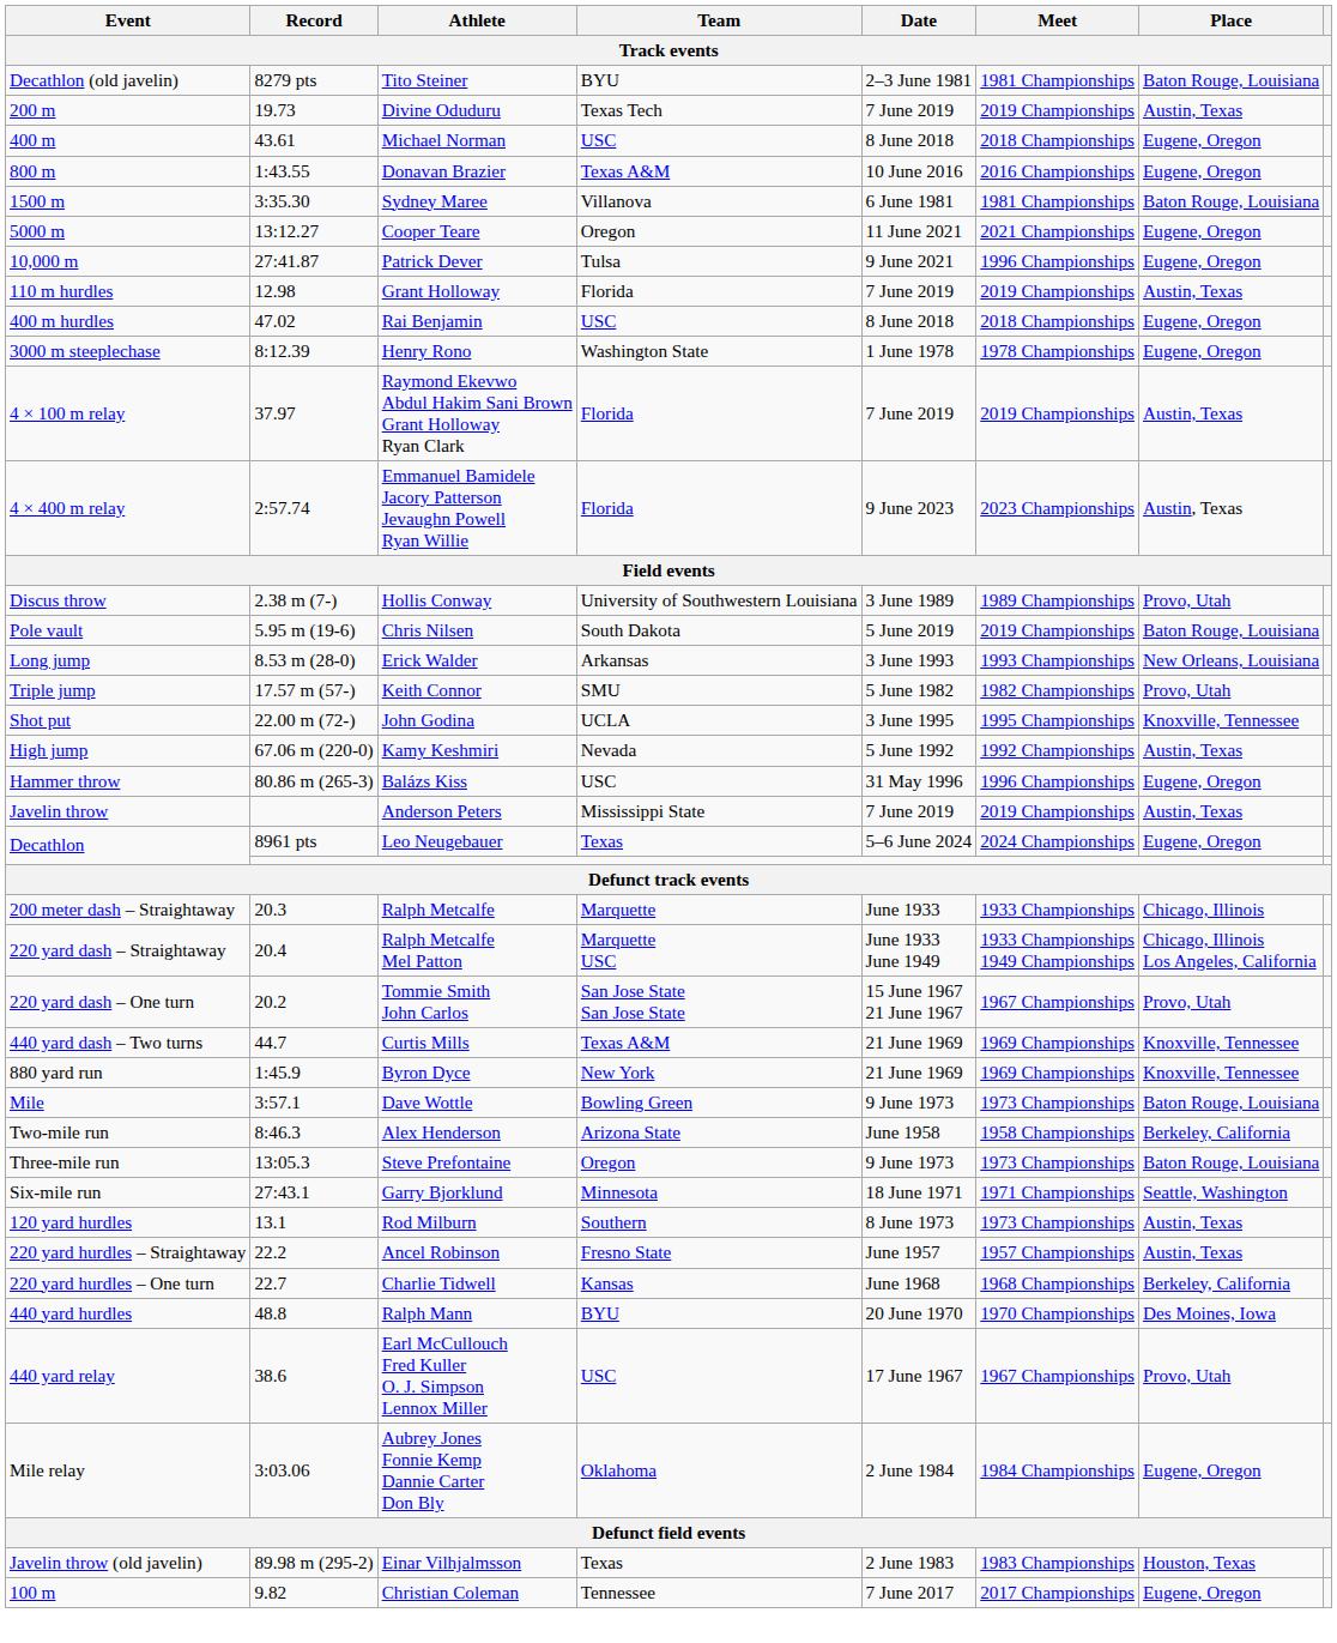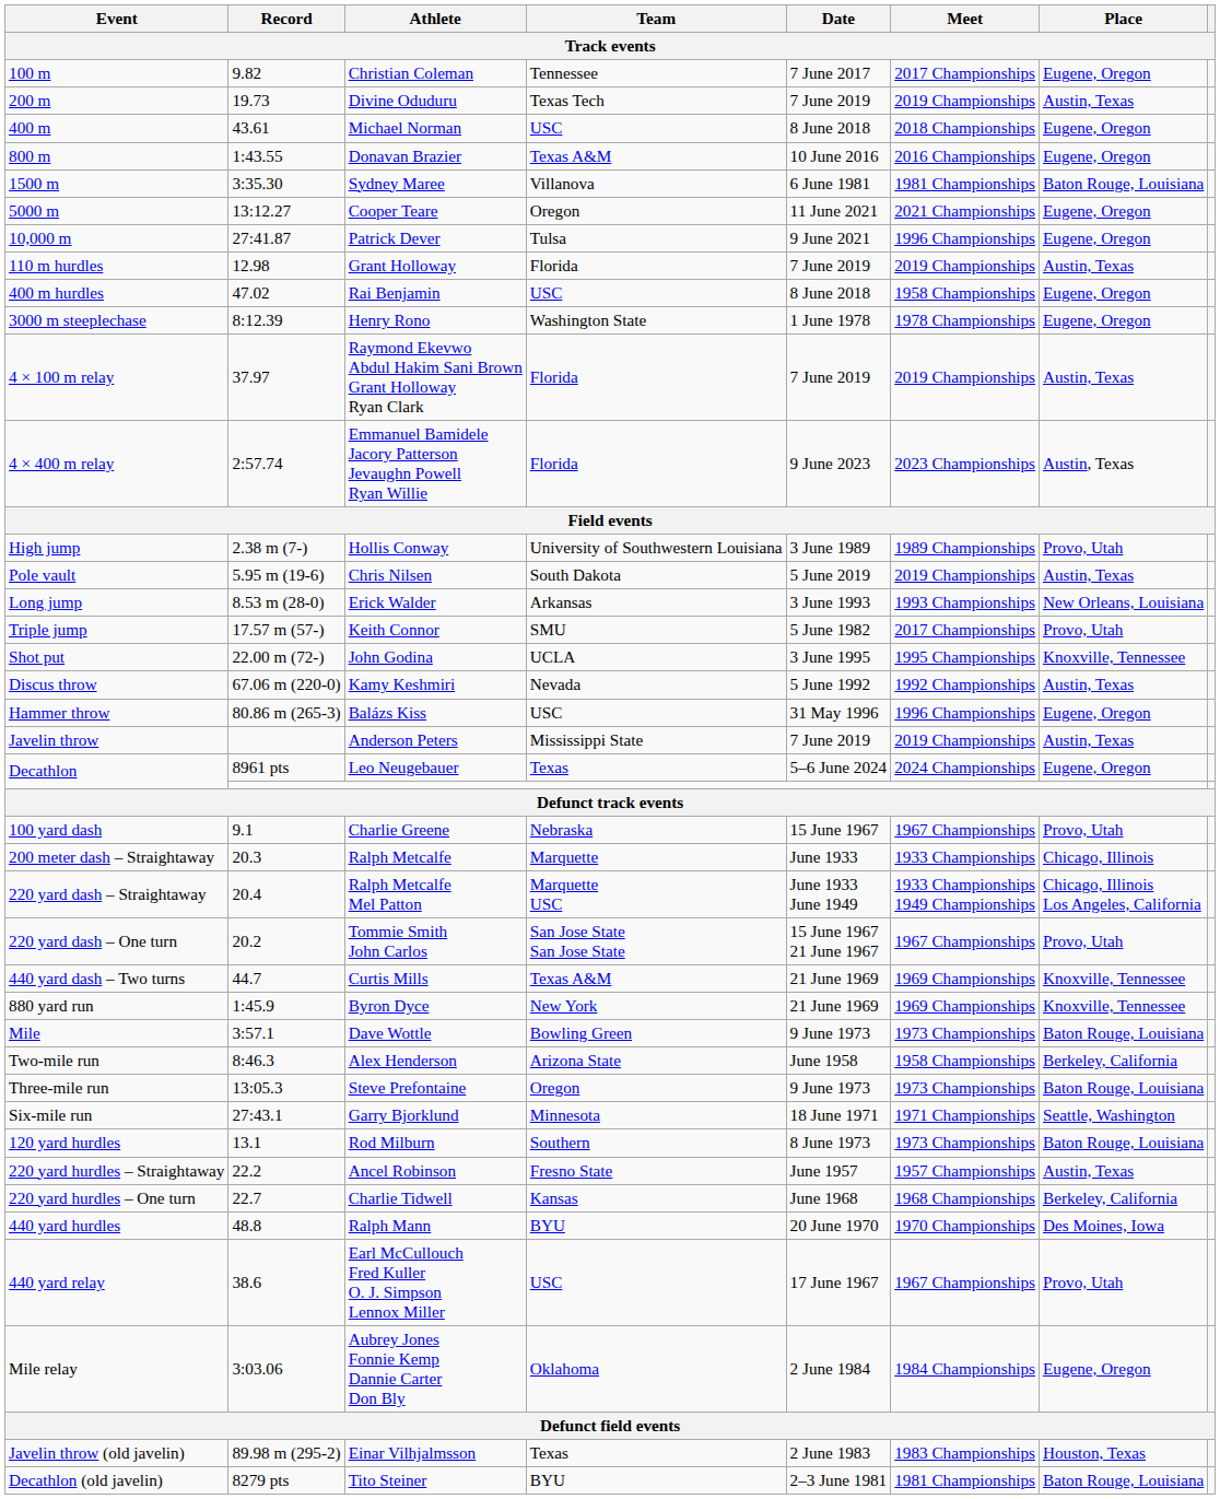rows swapped: Christian Coleman <-> Tito Steiner
Rai Benjamin | Meet: 2018 Championships -> 1958 Championships
Hollis Conway | Event: Discus throw -> High jump
Chris Nilsen | Place: Baton Rouge, Louisiana -> Austin, Texas
Keith Connor | Meet: 1982 Championships -> 2017 Championships
Kamy Keshmiri | Event: High jump -> Discus throw
+ row: 100 yard dash | 9.1 | Charlie Greene | Nebraska | 15 June 1967 | 1967 Championships | Provo, Utah
Rod Milburn | Place: Austin, Texas -> Baton Rouge, Louisiana
